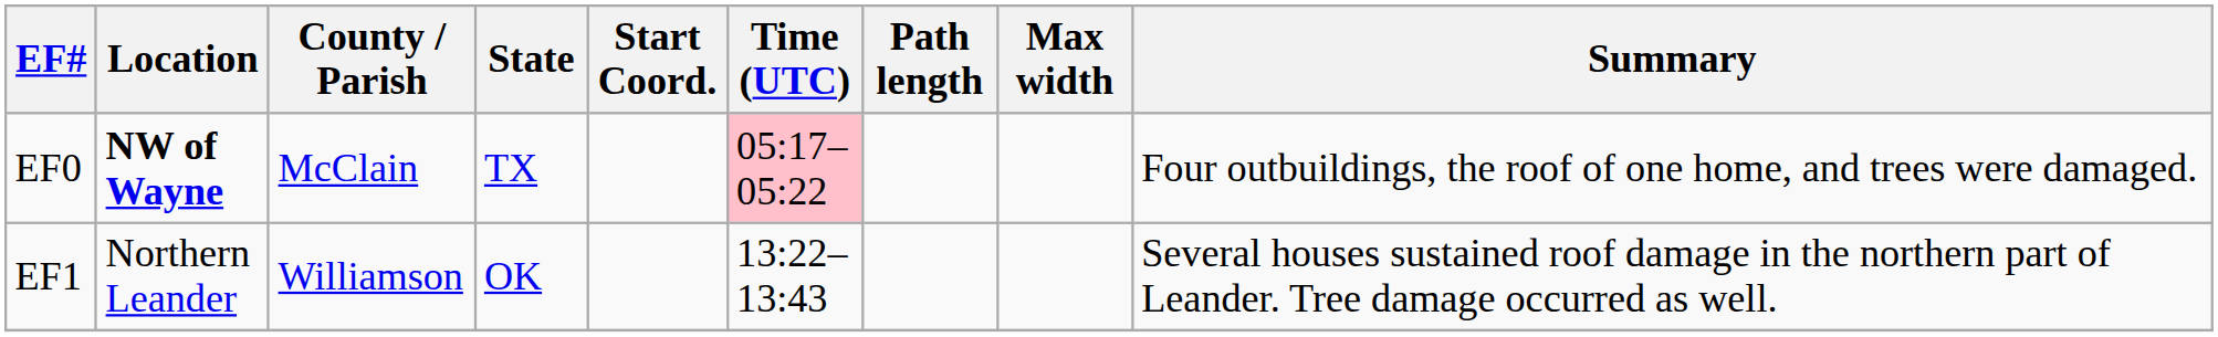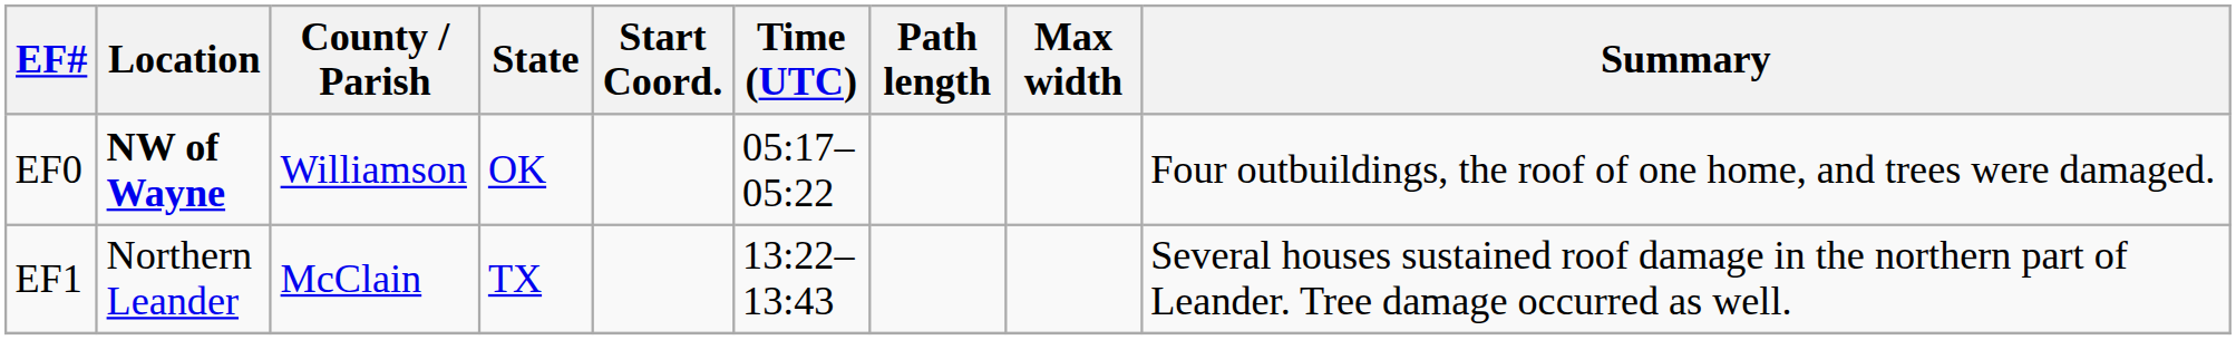EF0 | County / Parish: McClain -> Williamson
EF0 | State: TX -> OK
EF0 | Time (UTC): pink background -> no background
EF1 | County / Parish: Williamson -> McClain
EF1 | State: OK -> TX
